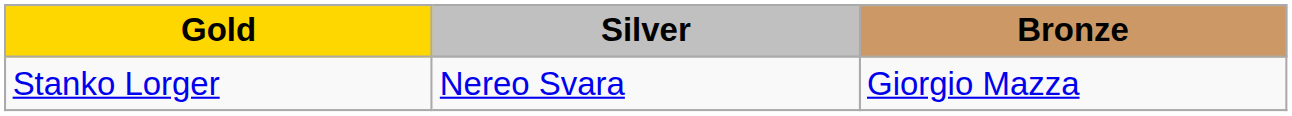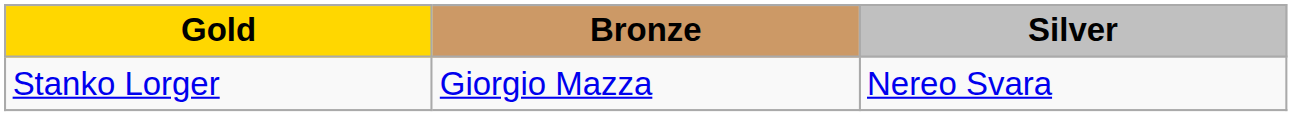columns swapped: Silver <-> Bronze
